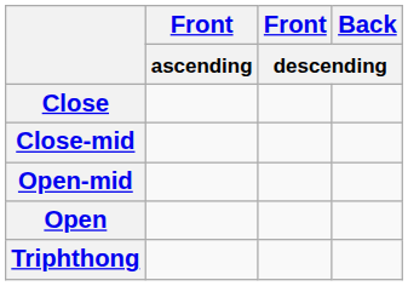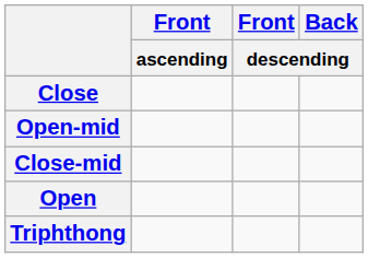rows swapped: Close-mid <-> Open-mid
